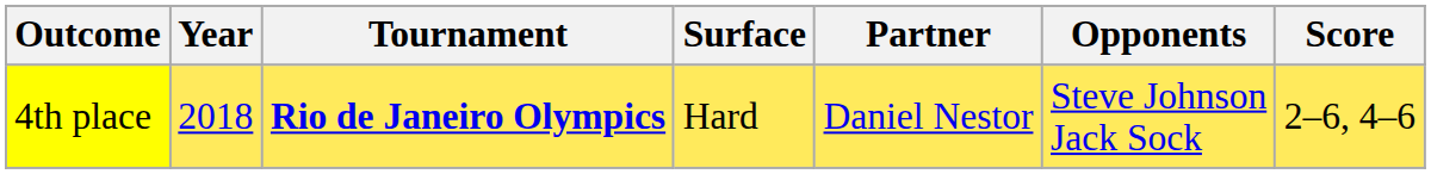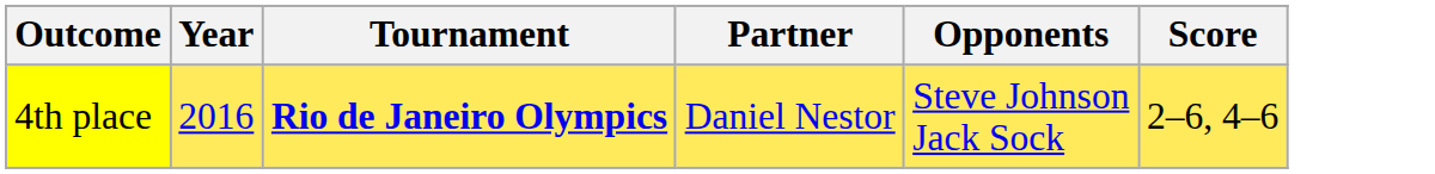- column: Surface | Hard
4th place | Year: 2018 -> 2016
